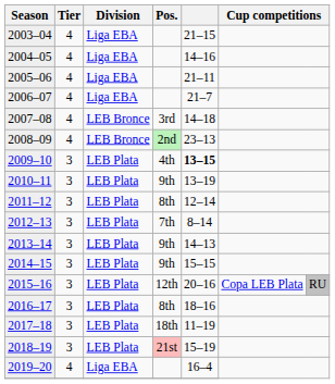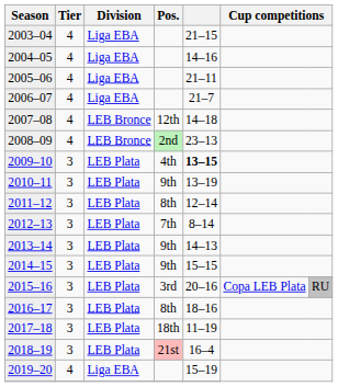2007–08 | Pos.: 3rd -> 12th
2015–16 | Pos.: 12th -> 3rd
2018–19 | column 5: 15–19 -> 16–4
2019–20 | column 5: 16–4 -> 15–19
